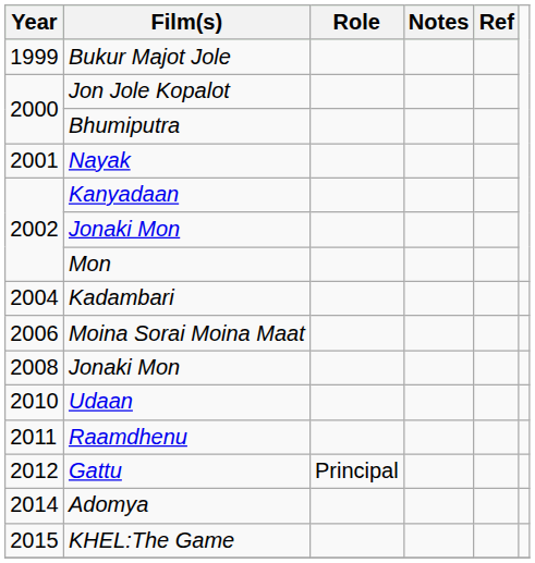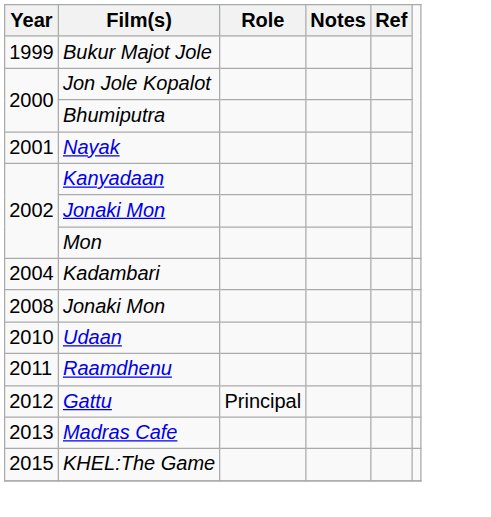- row: 2006 | Moina Sorai Moina Maat
+ row: 2013 | Madras Cafe
- row: 2014 | Adomya
